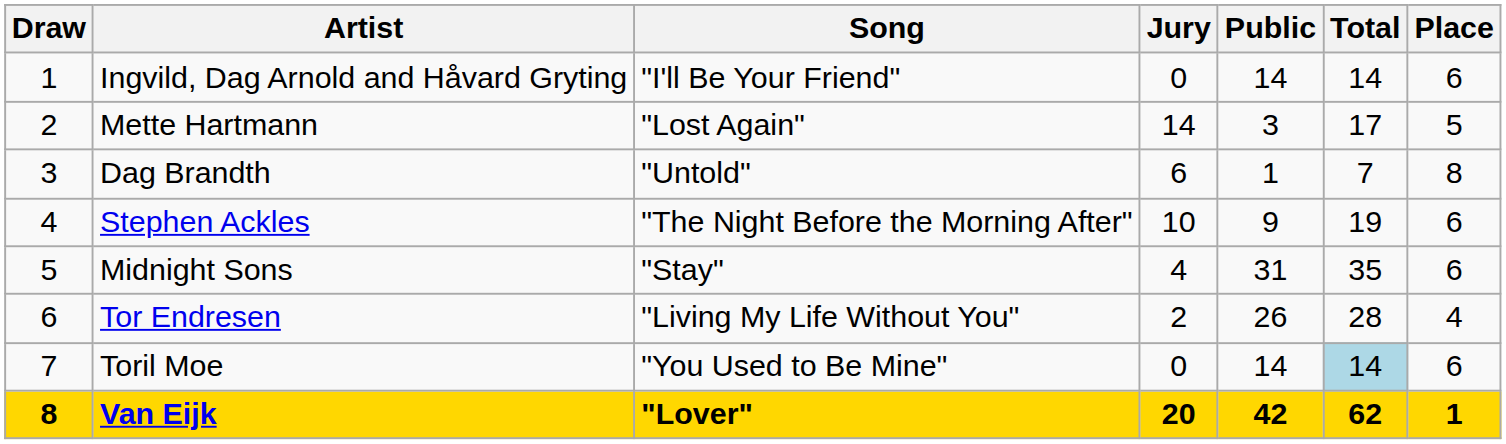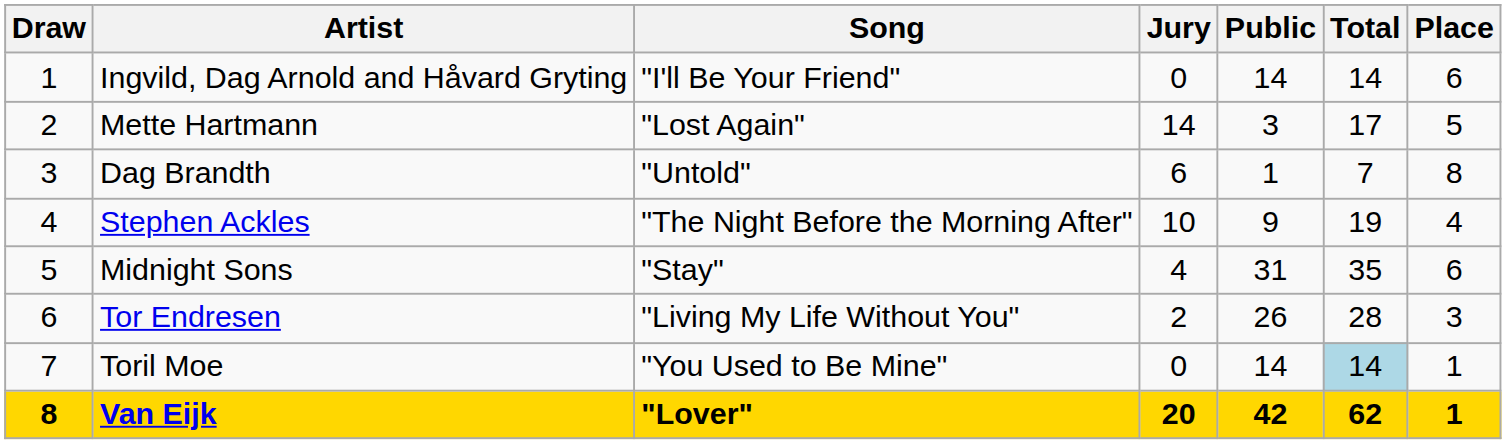Stephen Ackles | Place: 6 -> 4
Tor Endresen | Place: 4 -> 3
Toril Moe | Place: 6 -> 1
